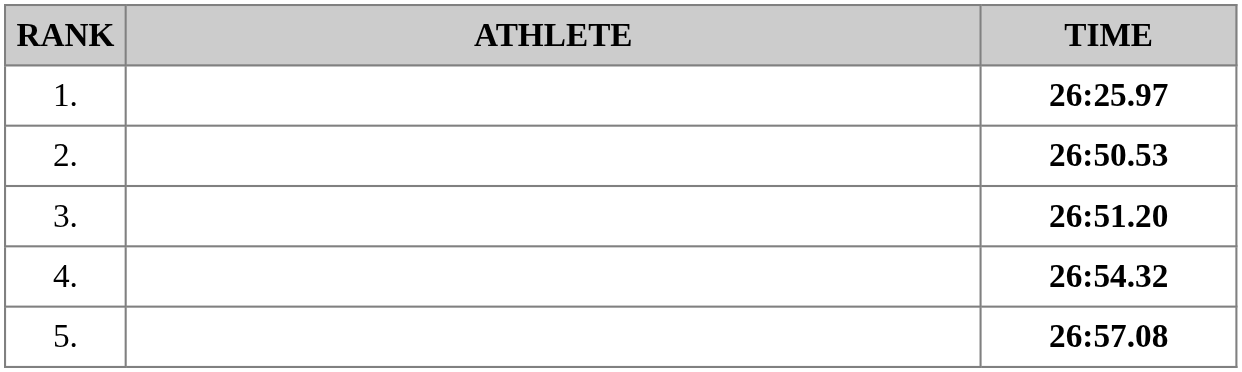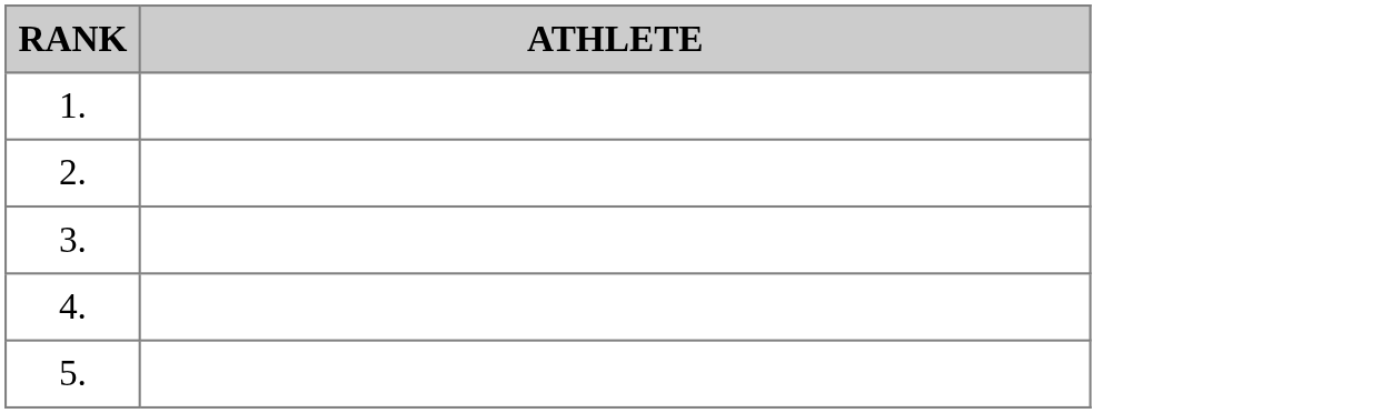- column: TIME | 26:25.97 | 26:50.53 | 26:51.20 | 26:54.32 | 26:57.08
